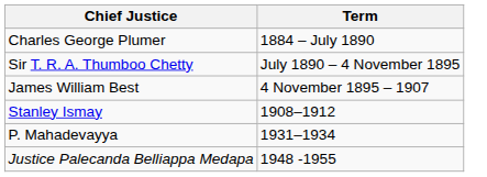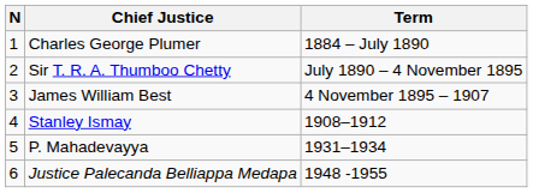+ column: N | 1 | 2 | 3 | 4 | 5 | 6
